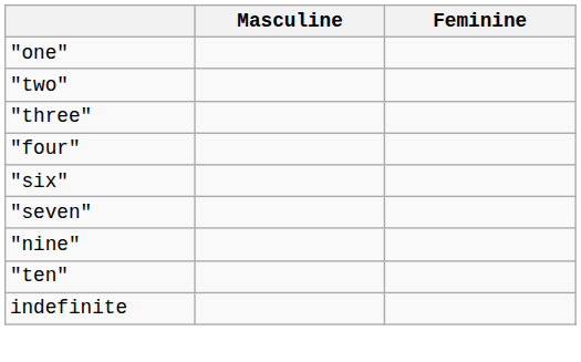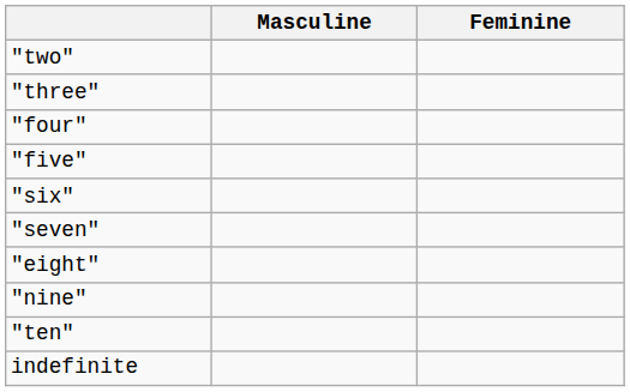- row: "one"
+ row: "five"
+ row: "eight"
